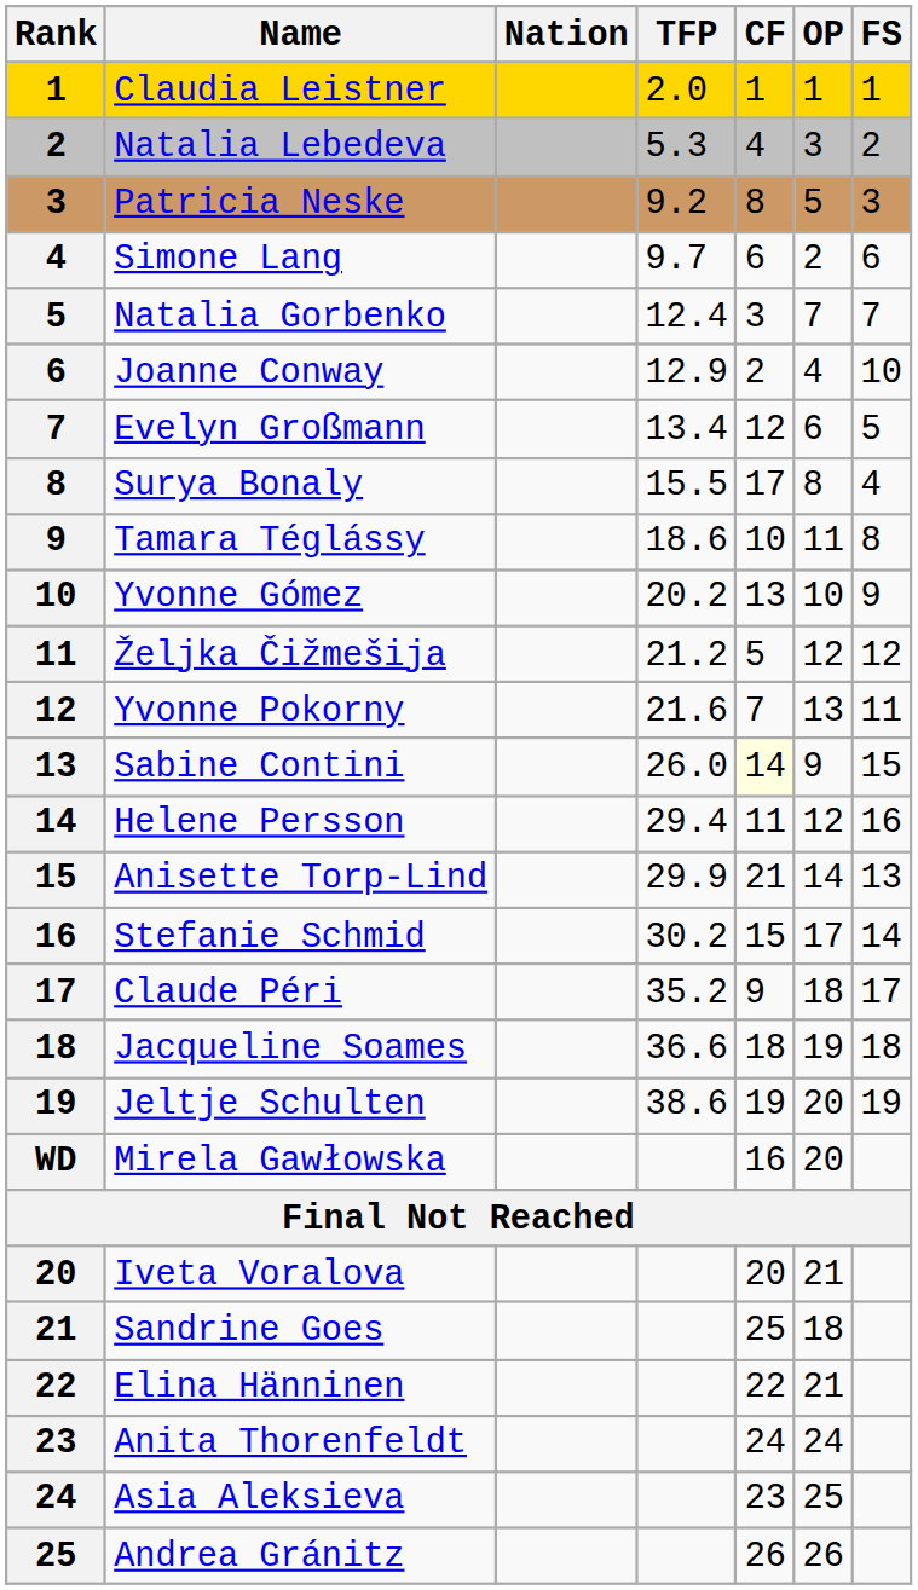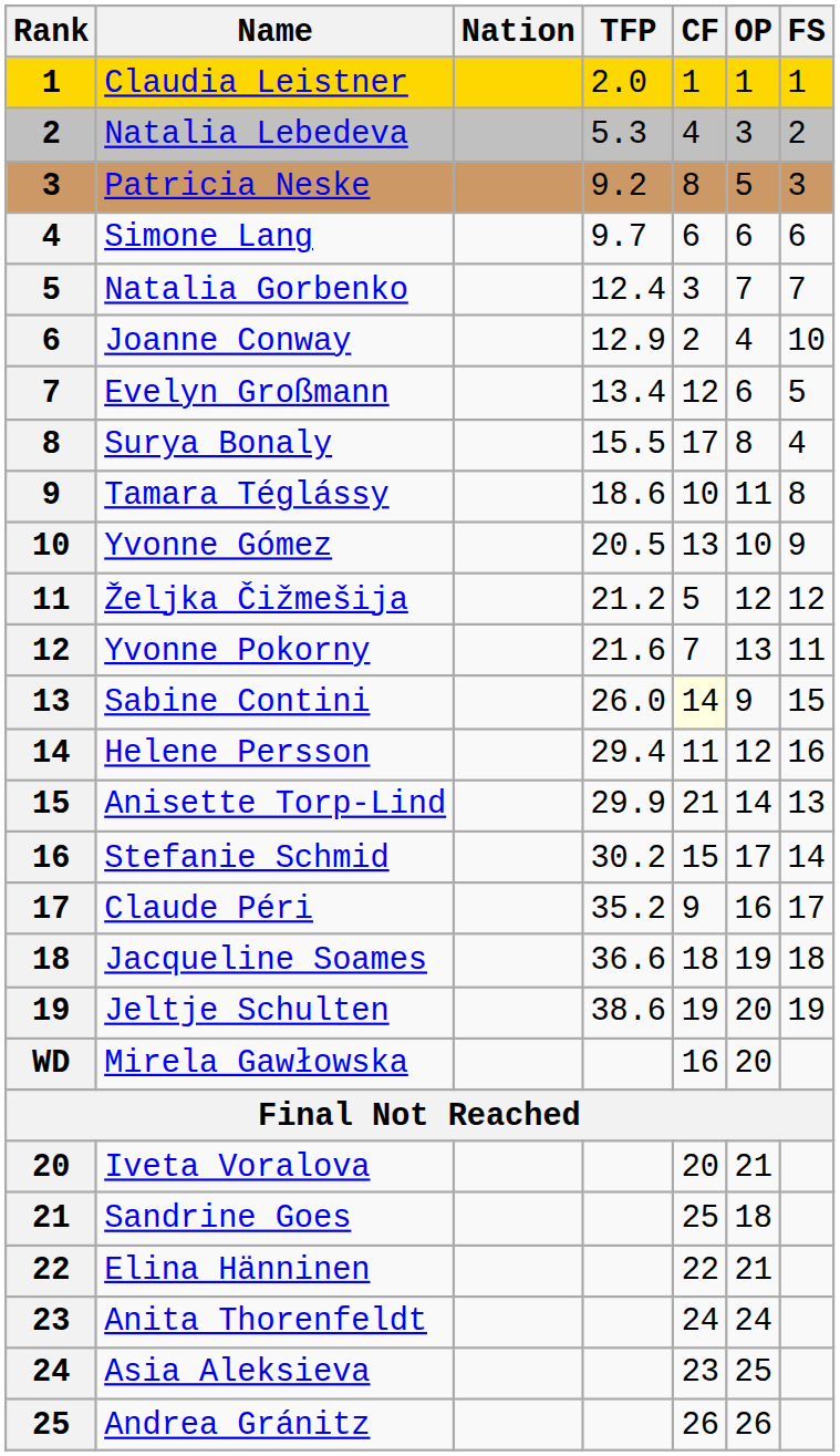Simone Lang | OP: 2 -> 6
Yvonne Gómez | TFP: 20.2 -> 20.5
Claude Péri | OP: 18 -> 16
